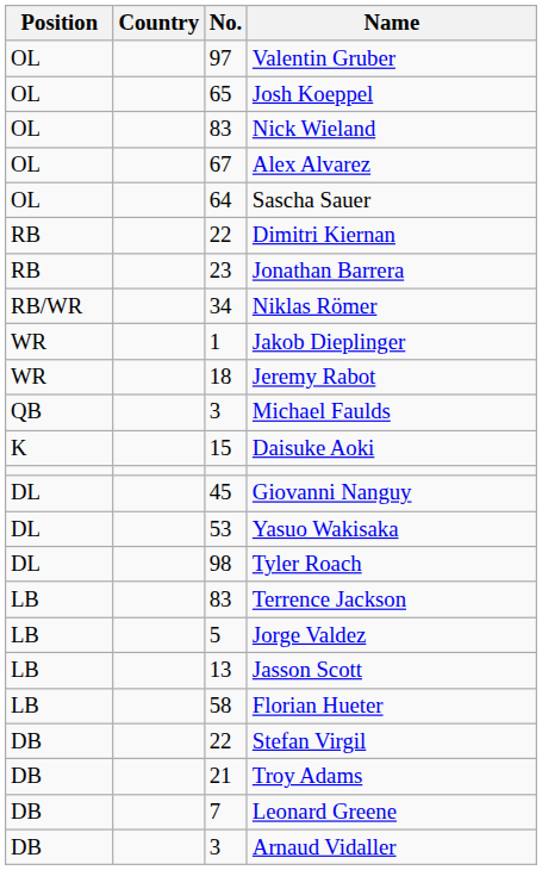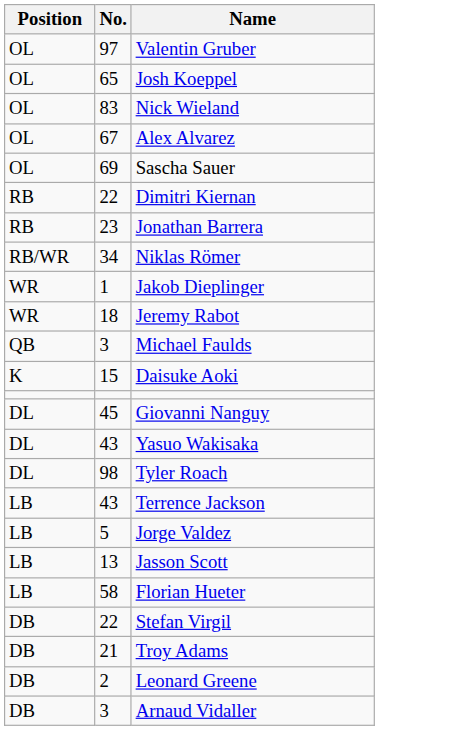- column: Country
Sascha Sauer | No.: 64 -> 69
Yasuo Wakisaka | No.: 53 -> 43
Terrence Jackson | No.: 83 -> 43
Leonard Greene | No.: 7 -> 2
